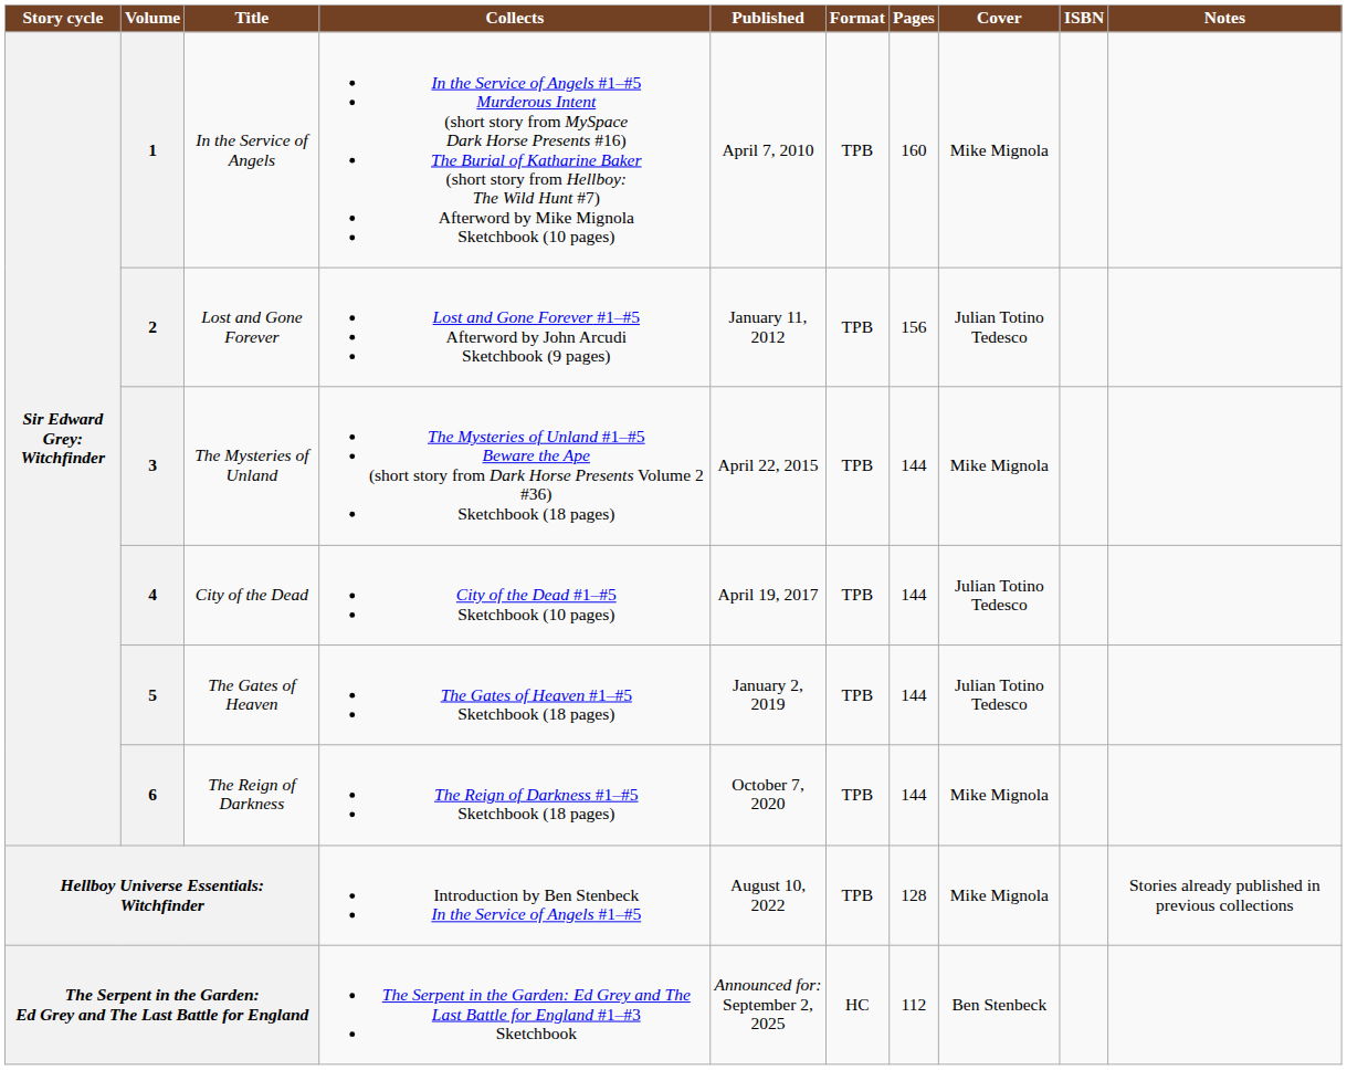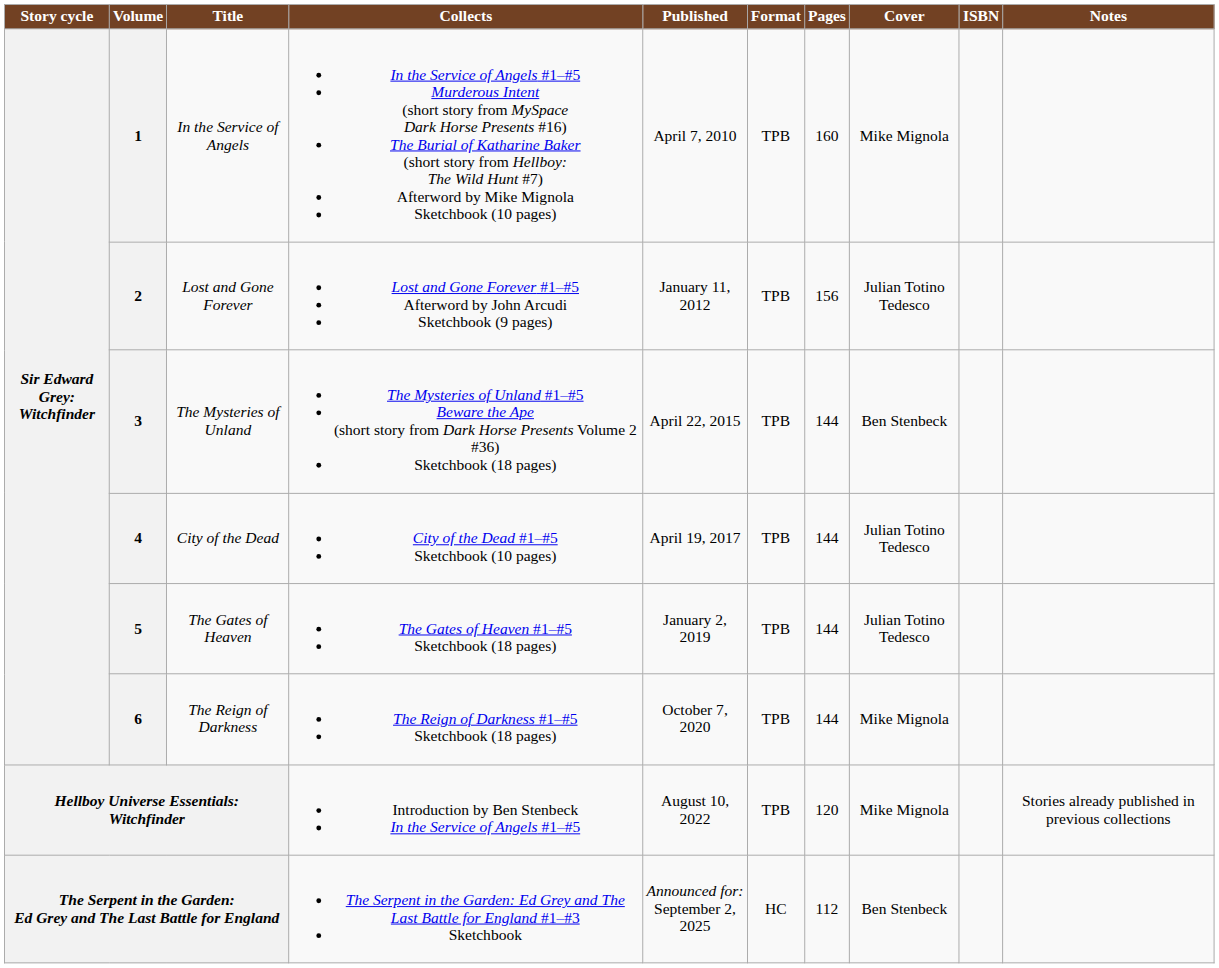3 | Cover: Mike Mignola -> Ben Stenbeck
Hellboy Universe Essentials: Witchfinder | Pages: 128 -> 120
